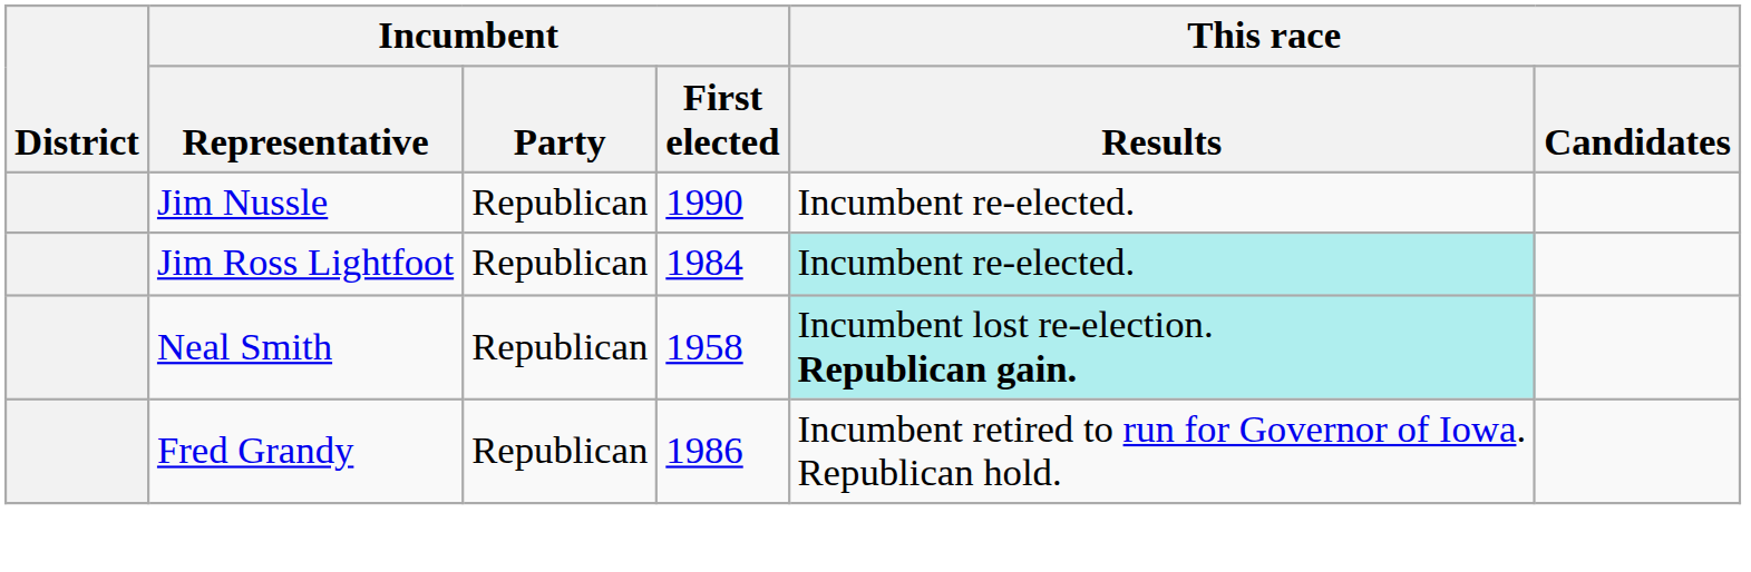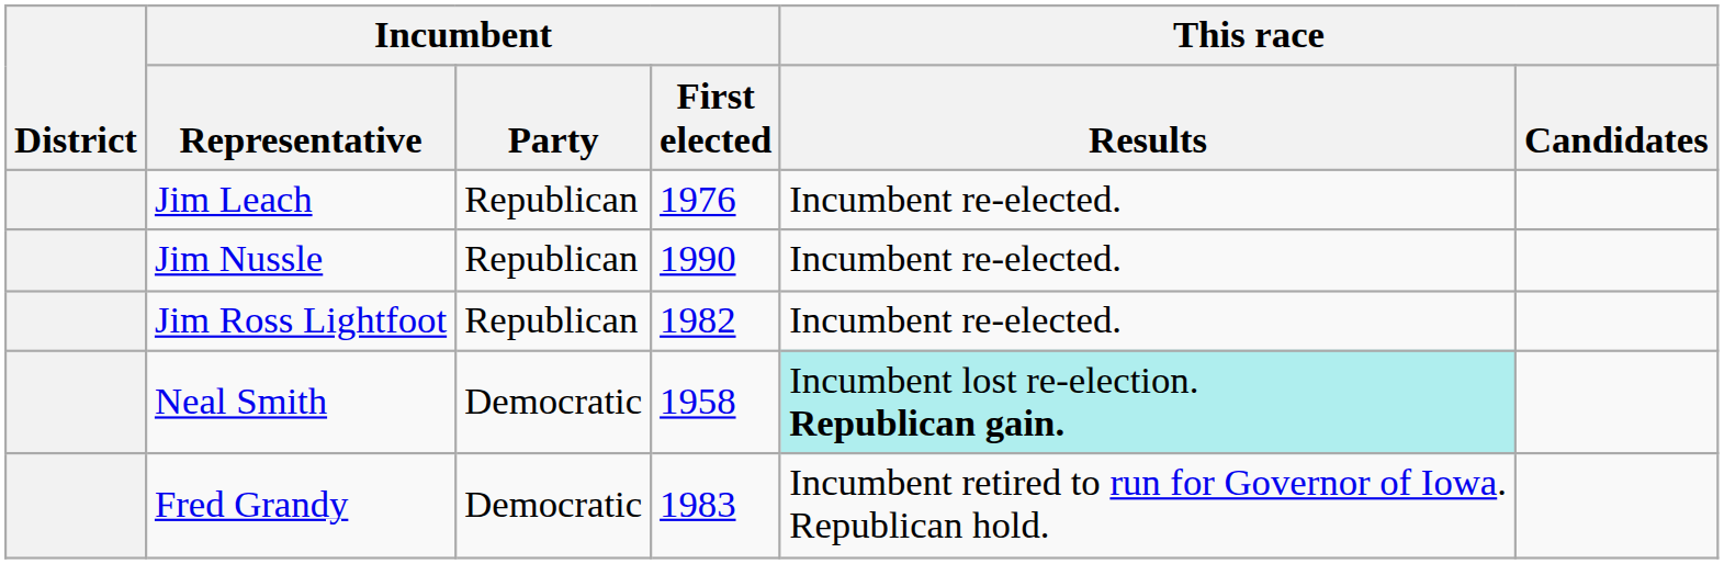+ row: Jim Leach | Republican | 1976 | Incumbent re-elected.
Jim Ross Lightfoot | Incumbent / First elected: 1984 -> 1982
Jim Ross Lightfoot | This race / Results: paleturquoise background -> no background
Neal Smith | Incumbent / Party: Republican -> Democratic
Fred Grandy | Incumbent / Party: Republican -> Democratic
Fred Grandy | Incumbent / First elected: 1986 -> 1983
